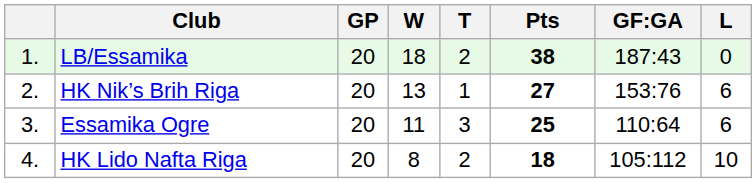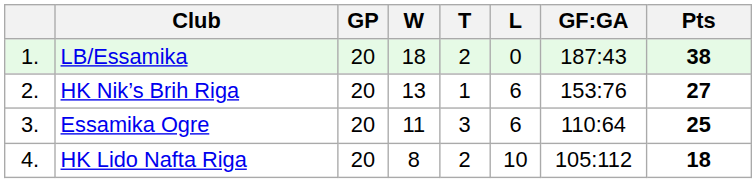columns swapped: L <-> Pts
